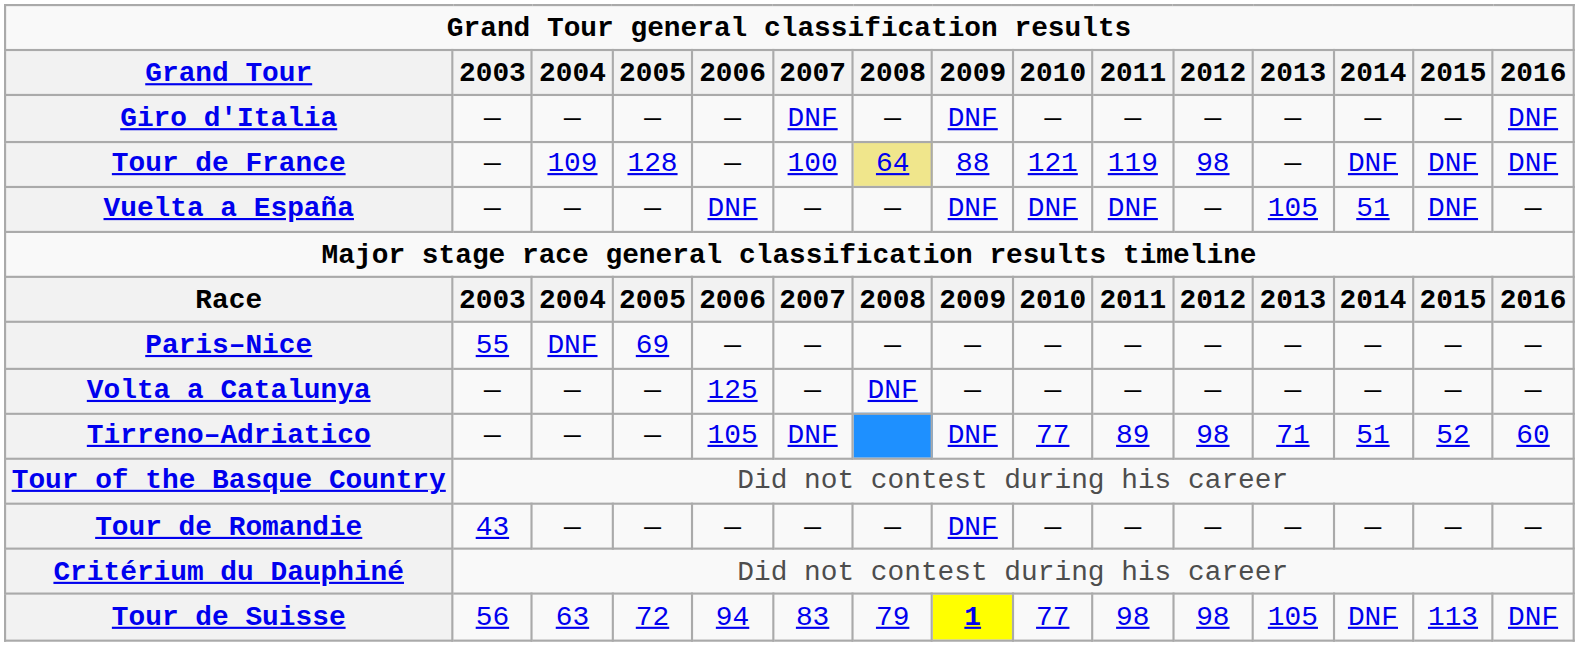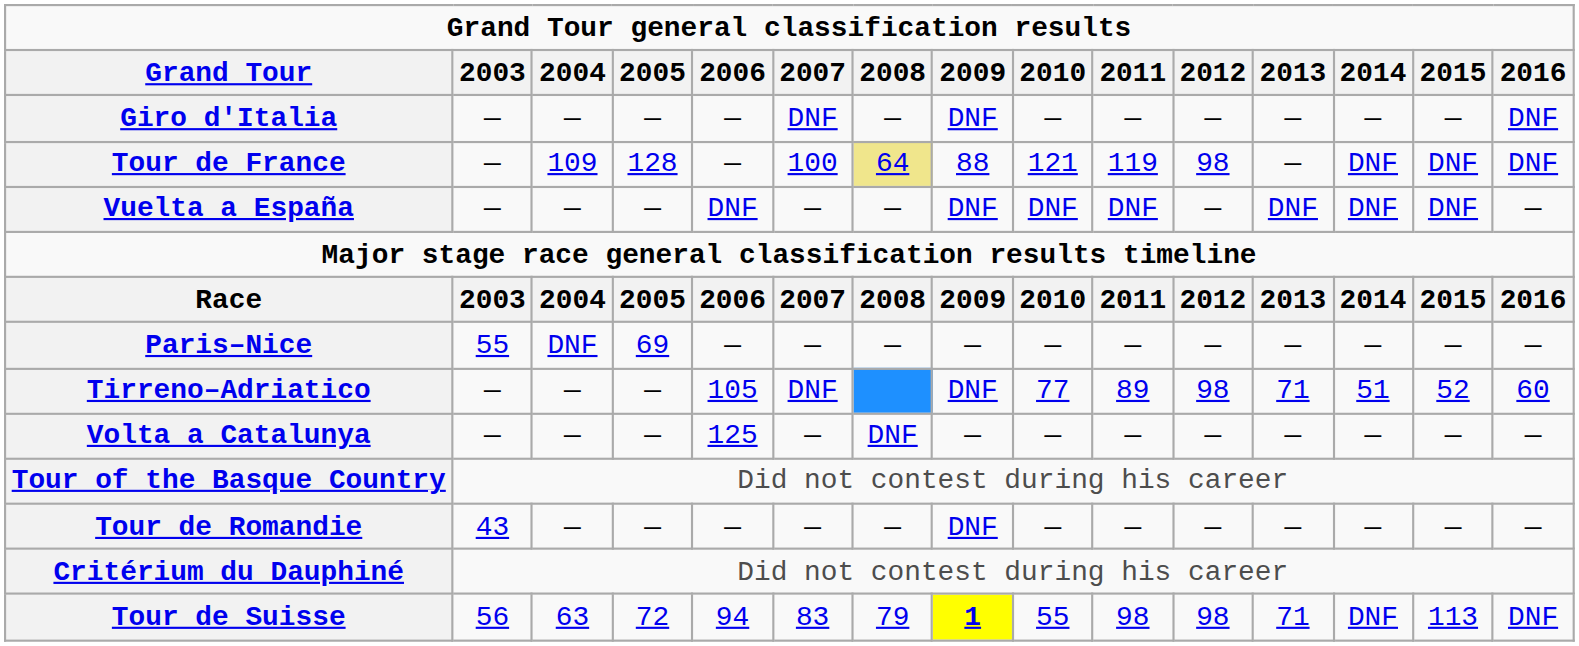Vuelta a España | 2013: 105 -> DNF
Vuelta a España | 2014: 51 -> DNF
rows swapped: Tirreno–Adriatico <-> Volta a Catalunya
Tour de Suisse | 2010: 77 -> 55
Tour de Suisse | 2013: 105 -> 71
